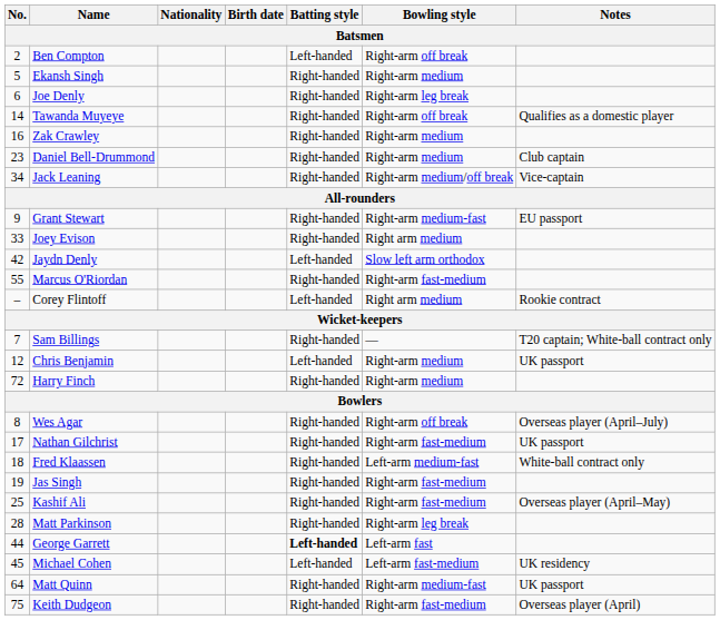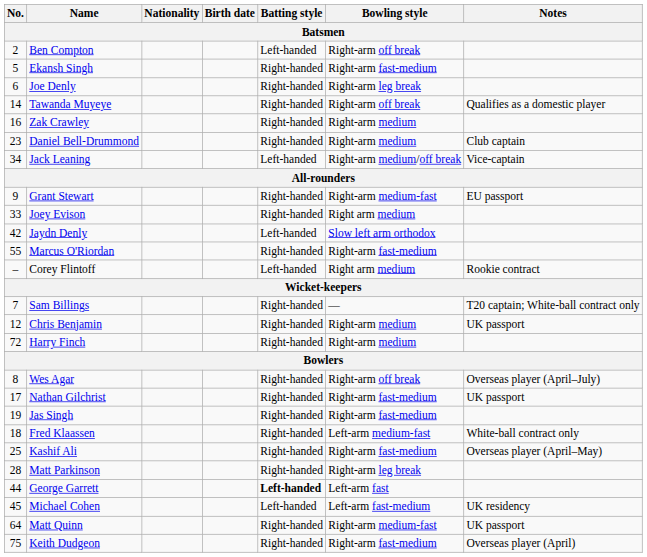Ekansh Singh | Bowling style: Right-arm medium -> Right-arm fast-medium
Jack Leaning | Batting style: Right-handed -> Left-handed
Chris Benjamin | Batting style: Left-handed -> Right-handed
rows swapped: Fred Klaassen <-> Jas Singh
